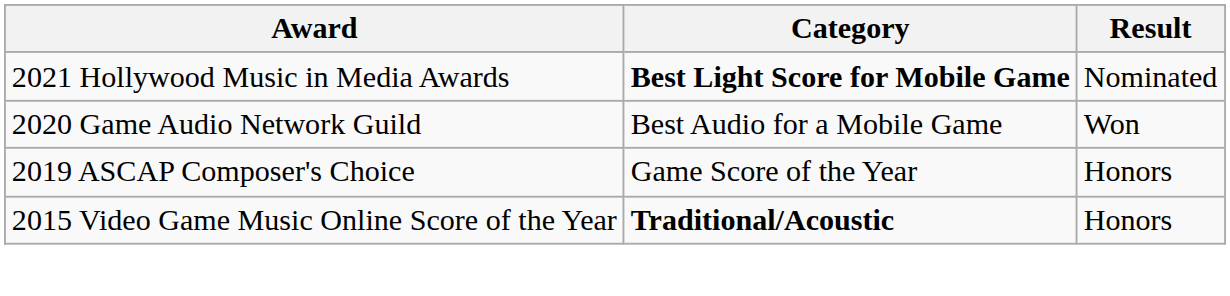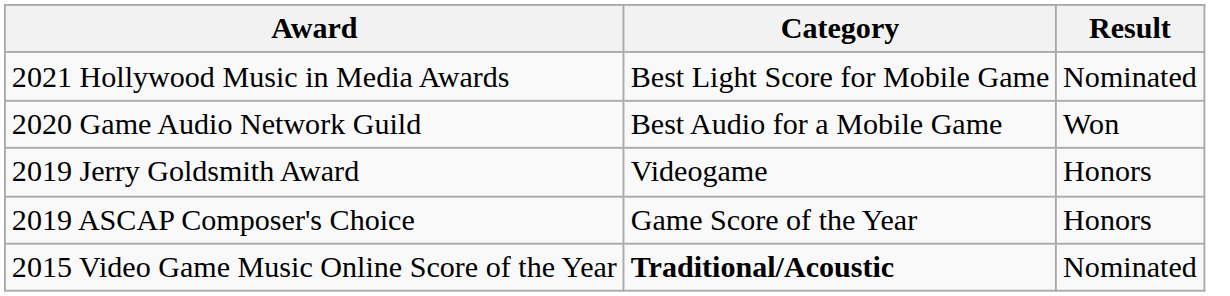2021 Hollywood Music in Media Awards | Category: bold -> normal
+ row: 2019 Jerry Goldsmith Award | Videogame | Honors
2015 Video Game Music Online Score of the Year | Result: Honors -> Nominated
